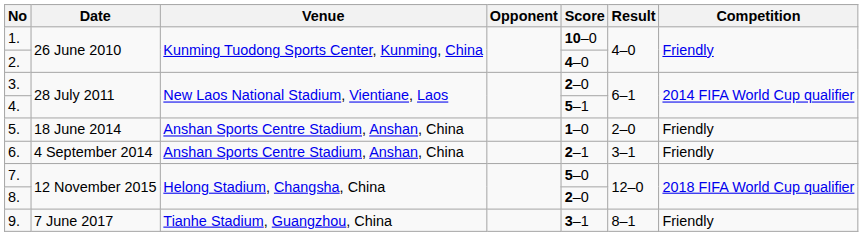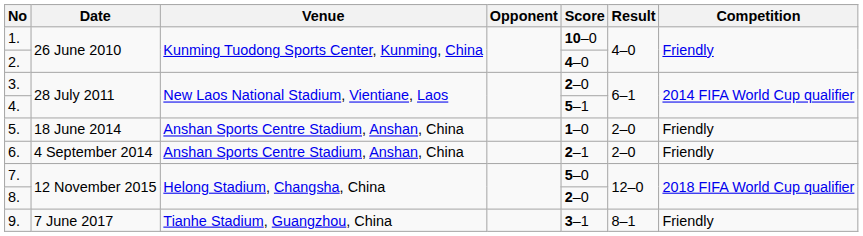6. | Result: 3–1 -> 2–0
